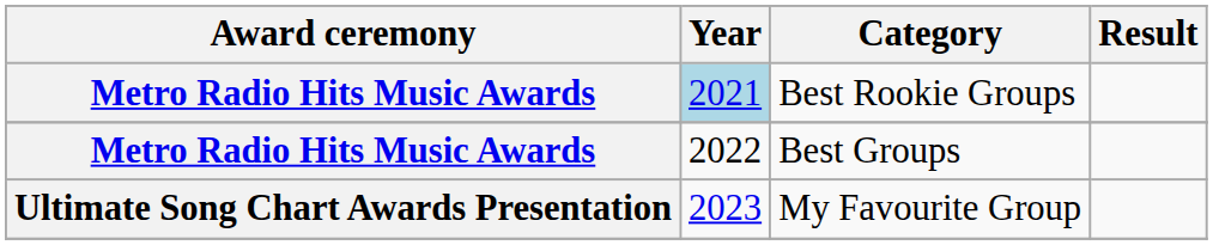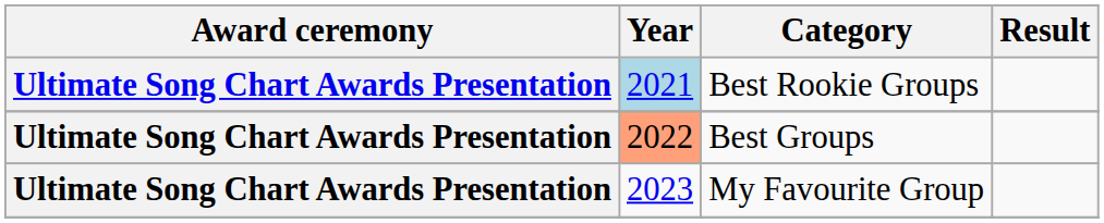Best Rookie Groups | Award ceremony: Metro Radio Hits Music Awards -> Ultimate Song Chart Awards Presentation
Best Groups | Award ceremony: Metro Radio Hits Music Awards -> Ultimate Song Chart Awards Presentation
Best Groups | Year: no background -> lightsalmon background
